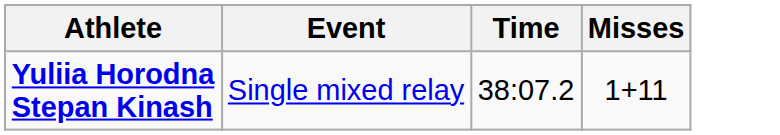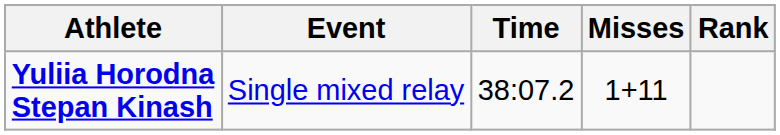+ column: Rank
